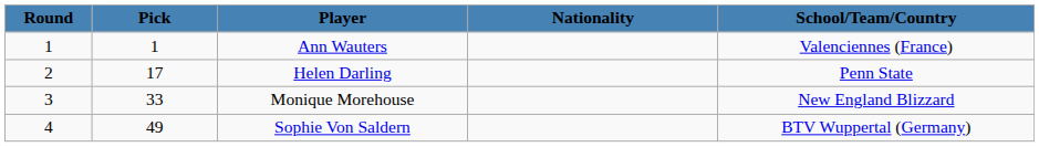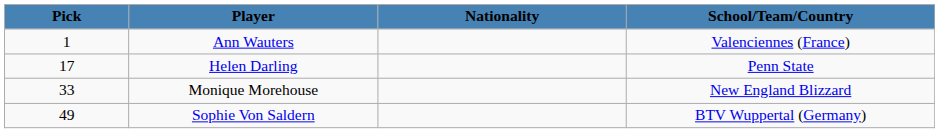- column: Round | 1 | 2 | 3 | 4
